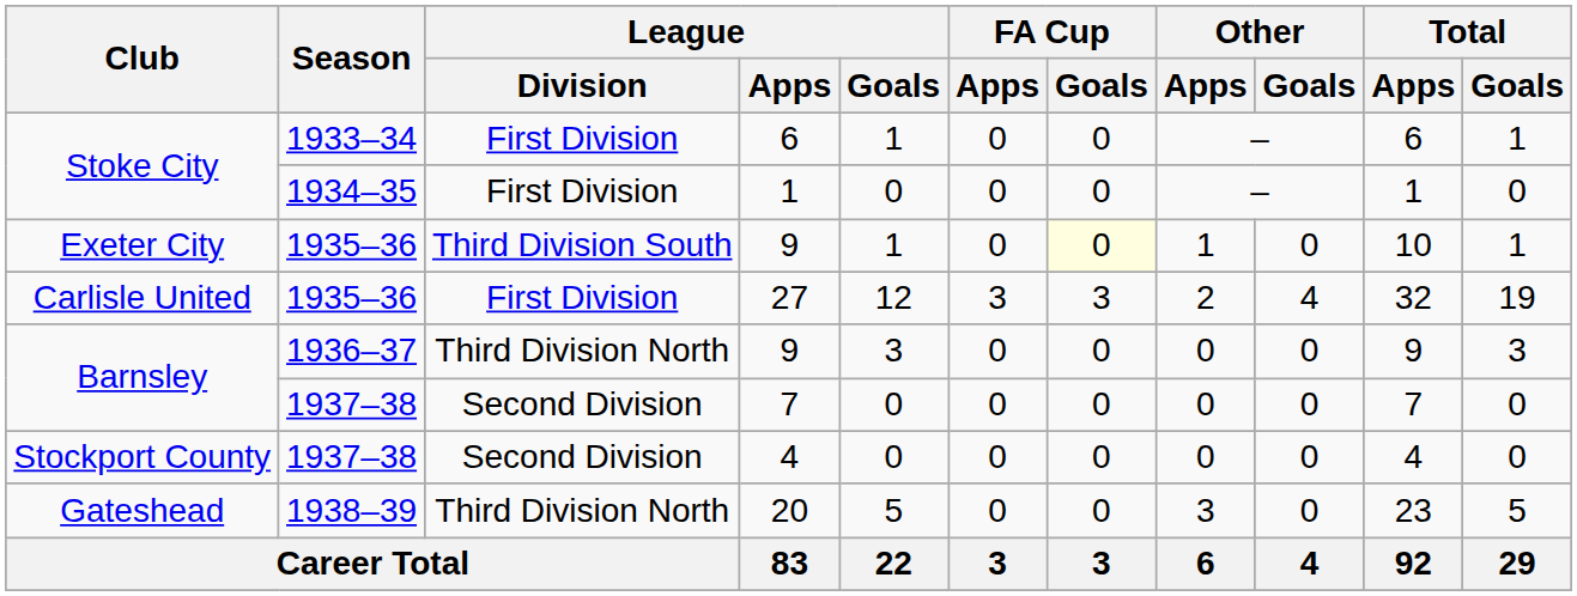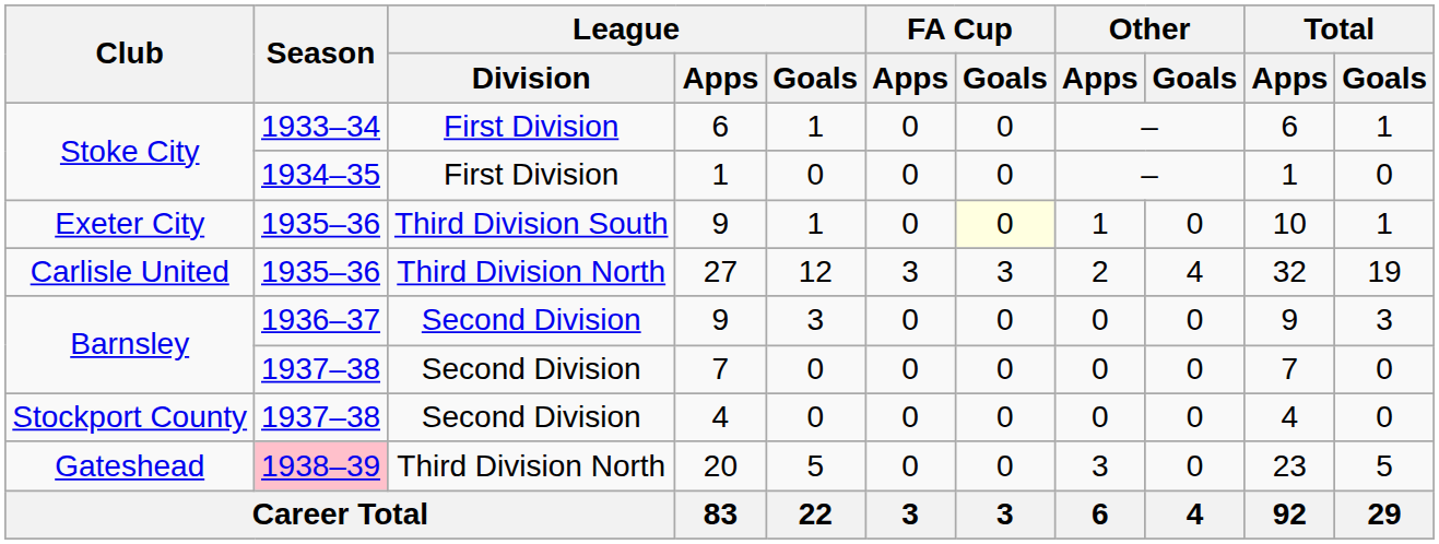27 | League / Division: First Division -> Third Division North
Barnsley / 9 | League / Division: Third Division North -> Second Division
20 | Season: no background -> pink background
